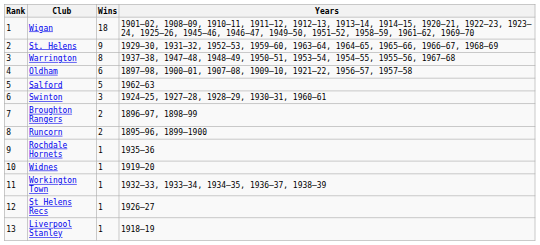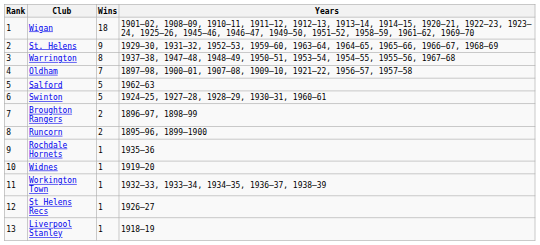Oldham | Wins: 6 -> 7
Swinton | Wins: 3 -> 5
